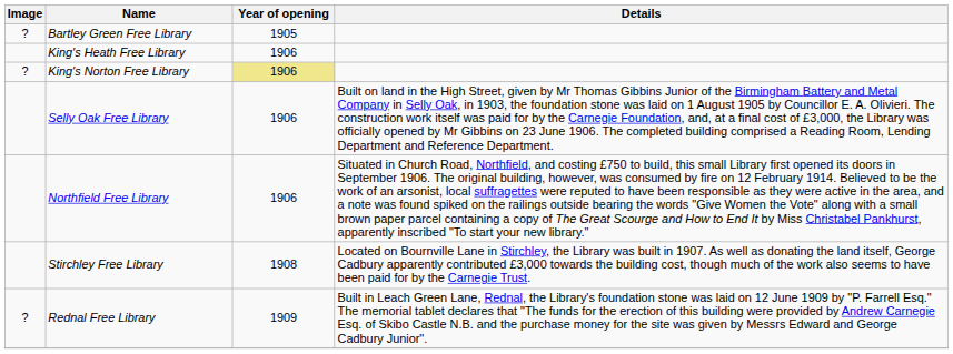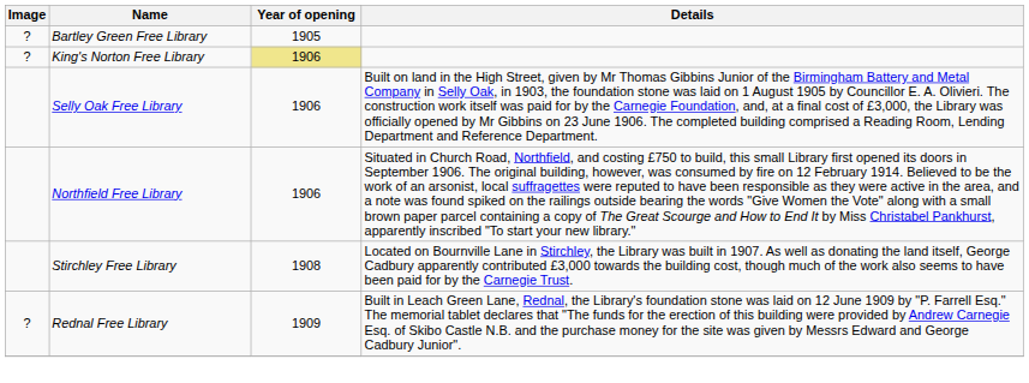- row: King's Heath Free Library | 1906
